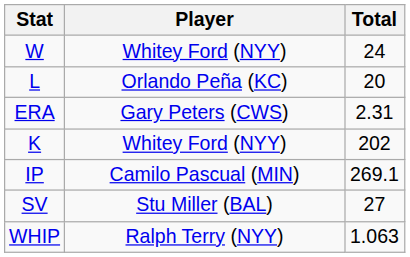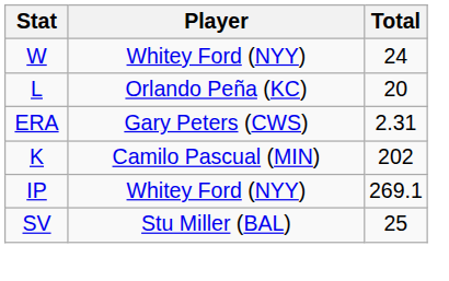K | Player: Whitey Ford (NYY) -> Camilo Pascual (MIN)
IP | Player: Camilo Pascual (MIN) -> Whitey Ford (NYY)
SV | Total: 27 -> 25
- row: WHIP | Ralph Terry (NYY) | 1.063
